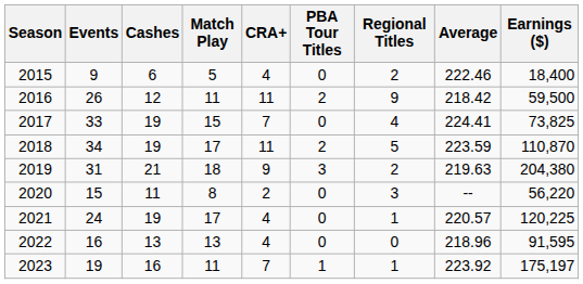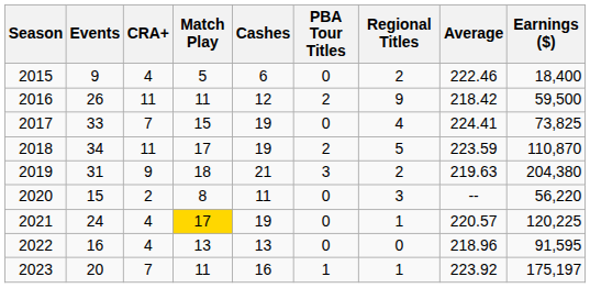columns swapped: Cashes <-> CRA+
2021 | Match Play: no background -> gold background
2023 | Events: 19 -> 20
